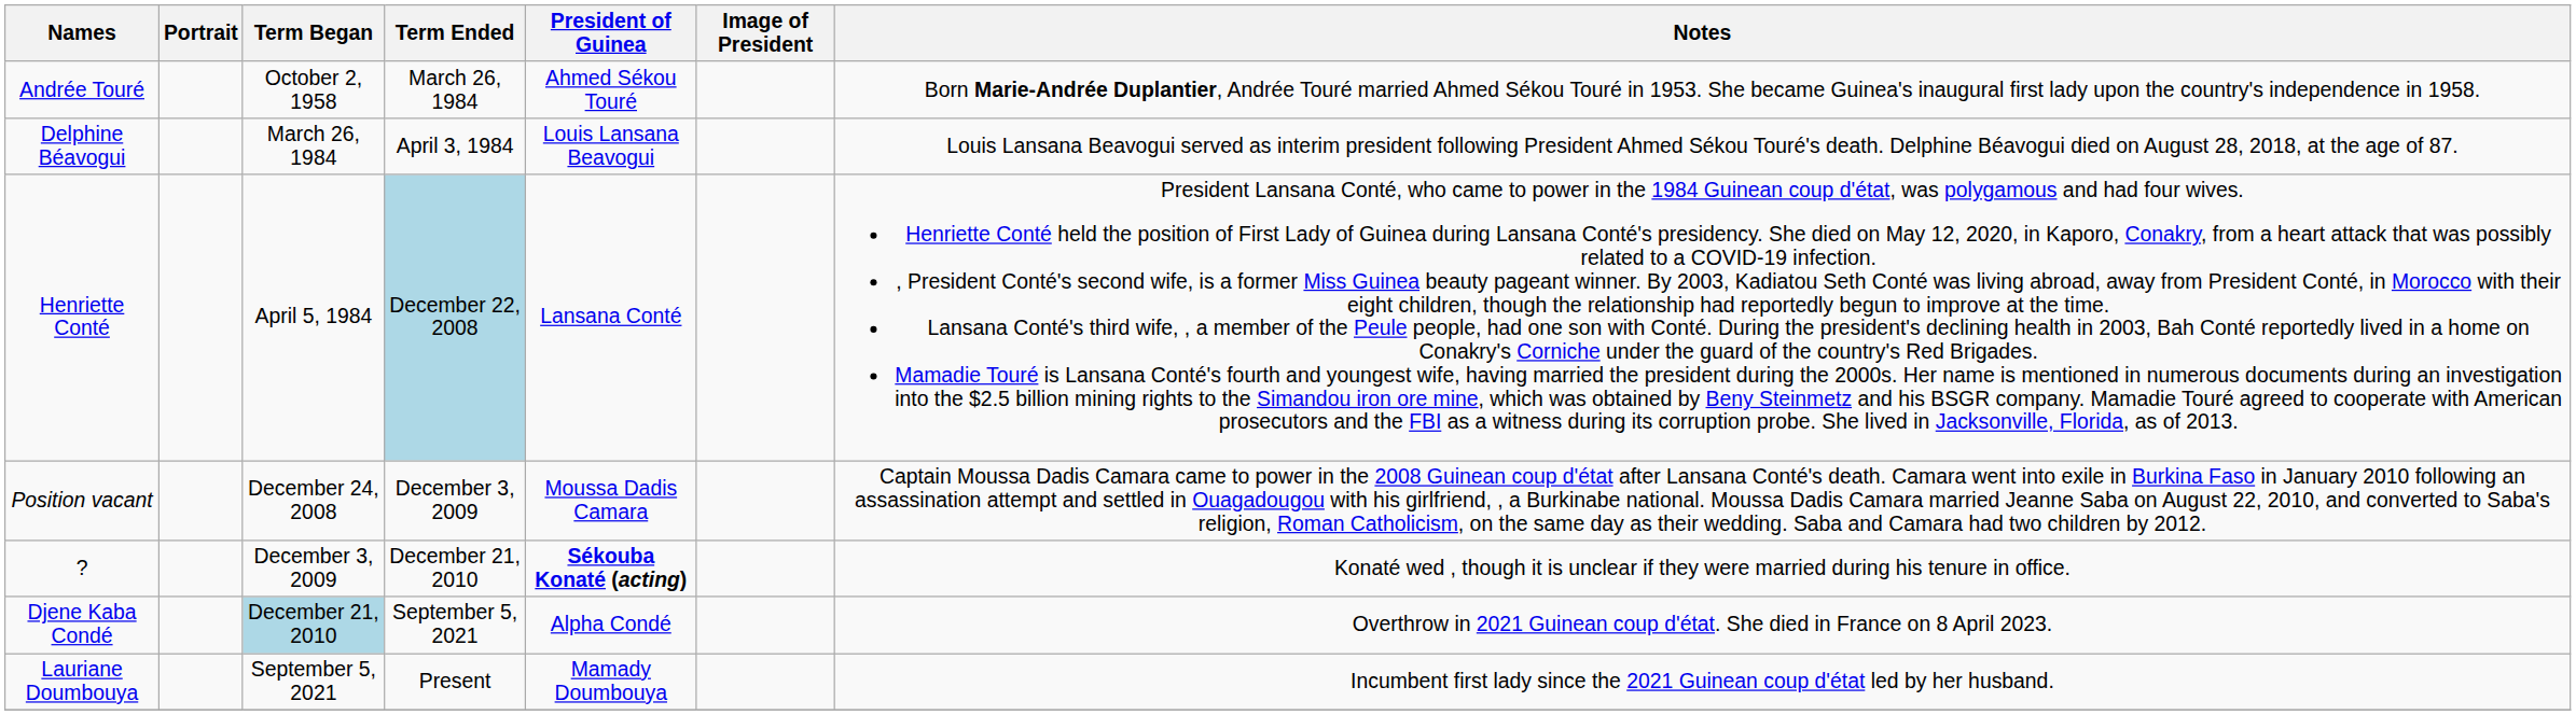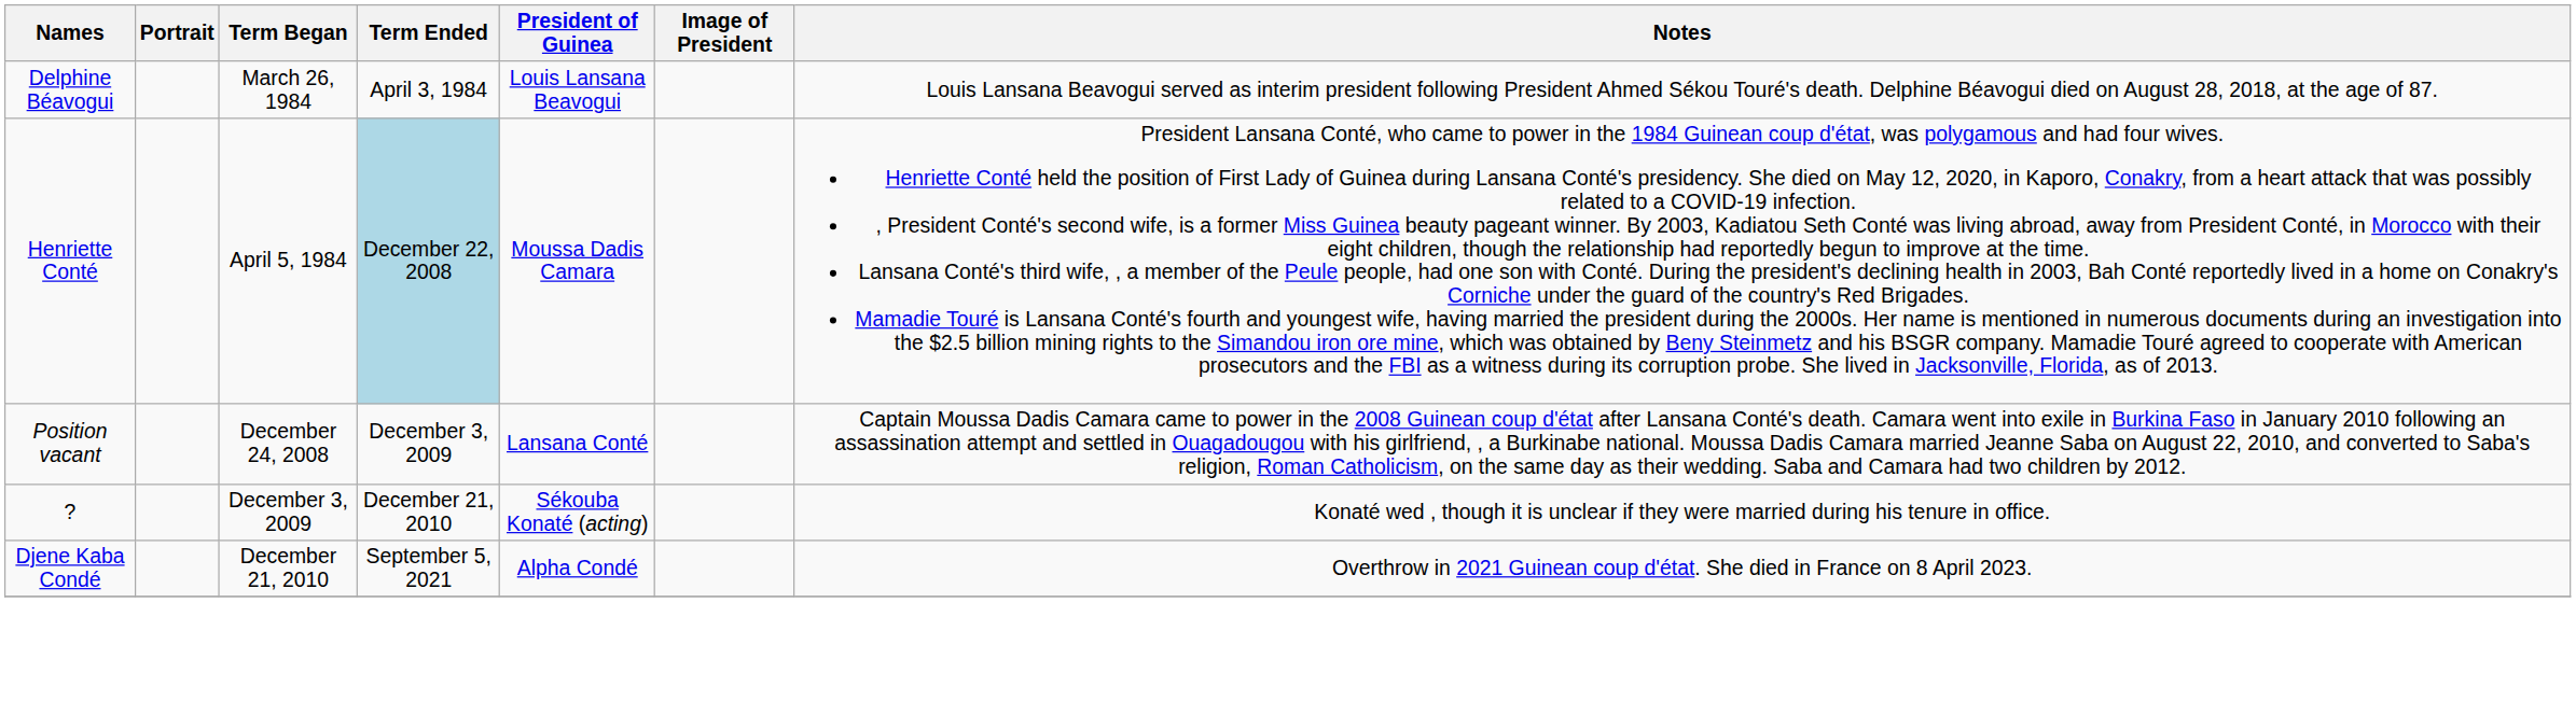- row: Andrée Touré | October 2, 1958 | March 26, 1984 | Ahmed Sékou Touré | Born Marie-Andrée Duplantier, Andrée Touré married Ahmed Sékou Touré in 1953. She became Guinea's inaugural first lady upon the country's independence in 1958.
Henriette Conté | President of Guinea: Lansana Conté -> Moussa Dadis Camara
Position vacant | President of Guinea: Moussa Dadis Camara -> Lansana Conté
? | President of Guinea: bold -> normal
Djene Kaba Condé | Term Began: lightblue background -> no background
- row: Lauriane Doumbouya | September 5, 2021 | Present | Mamady Doumbouya | Incumbent first lady since the 2021 Guinean coup d'état led by her husband.
